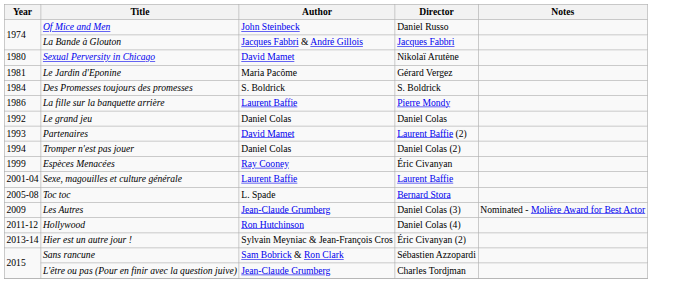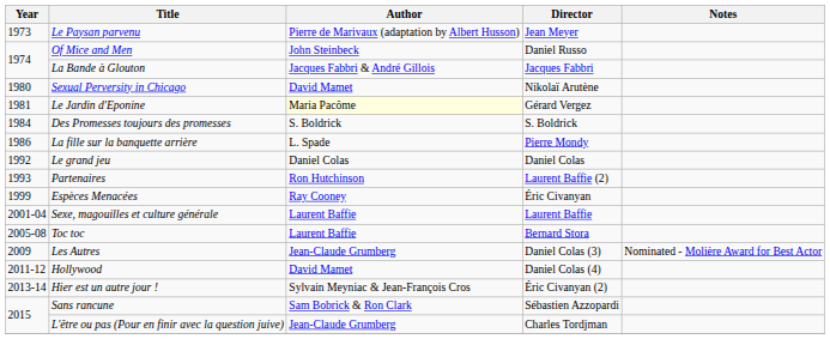+ row: 1973 | Le Paysan parvenu | Pierre de Marivaux (adaptation by Albert Husson) | Jean Meyer
Le Jardin d'Eponine | Author: no background -> lightyellow background
La fille sur la banquette arrière | Author: Laurent Baffie -> L. Spade
Partenaires | Author: David Mamet -> Ron Hutchinson
- row: 1994 | Tromper n'est pas jouer | Daniel Colas | Daniel Colas (2)
Toc toc | Author: L. Spade -> Laurent Baffie
Hollywood | Author: Ron Hutchinson -> David Mamet
